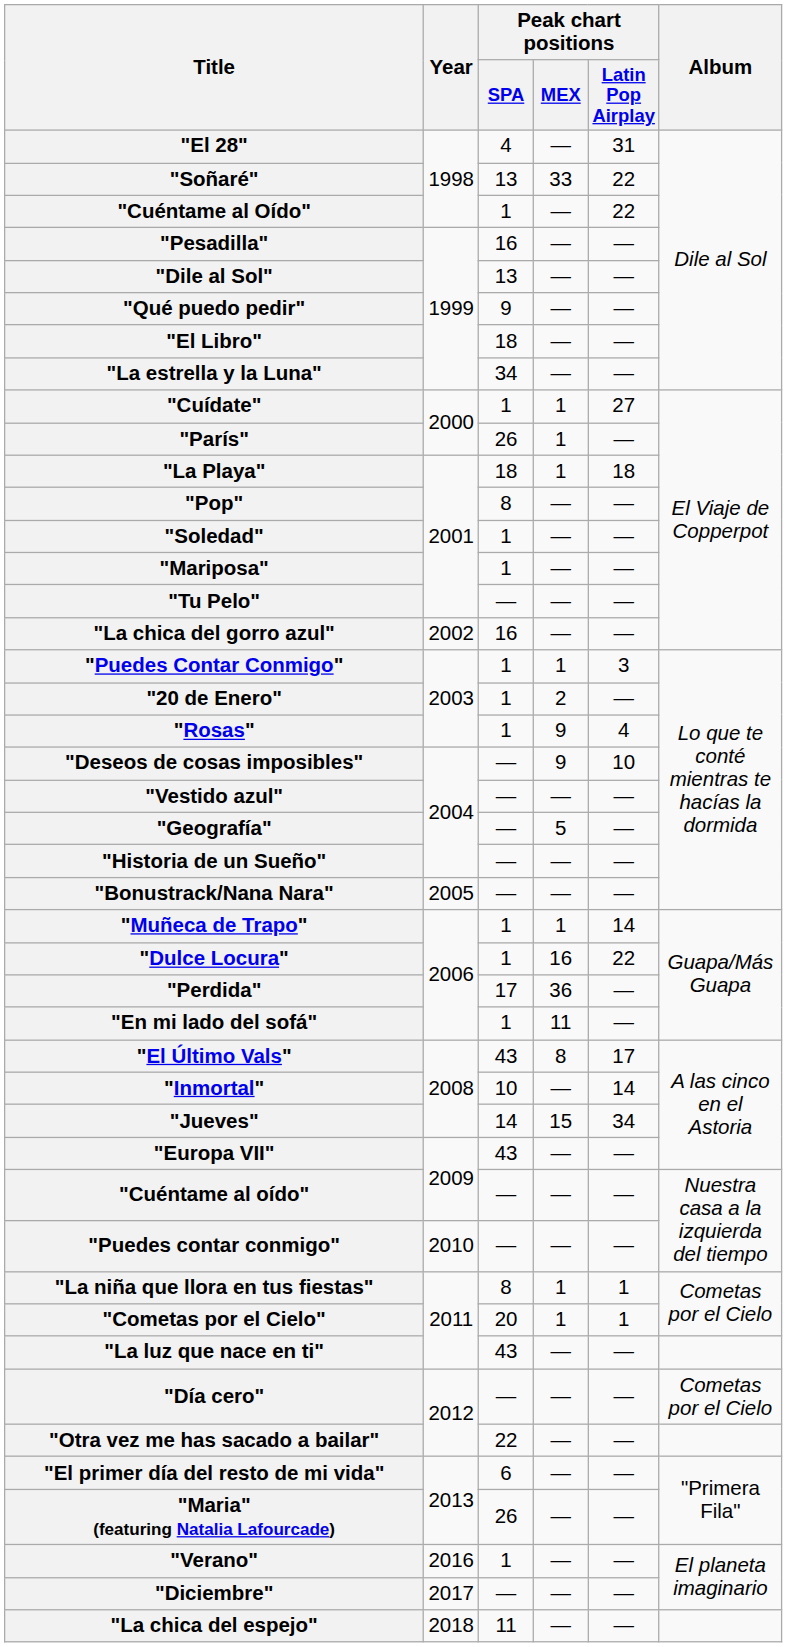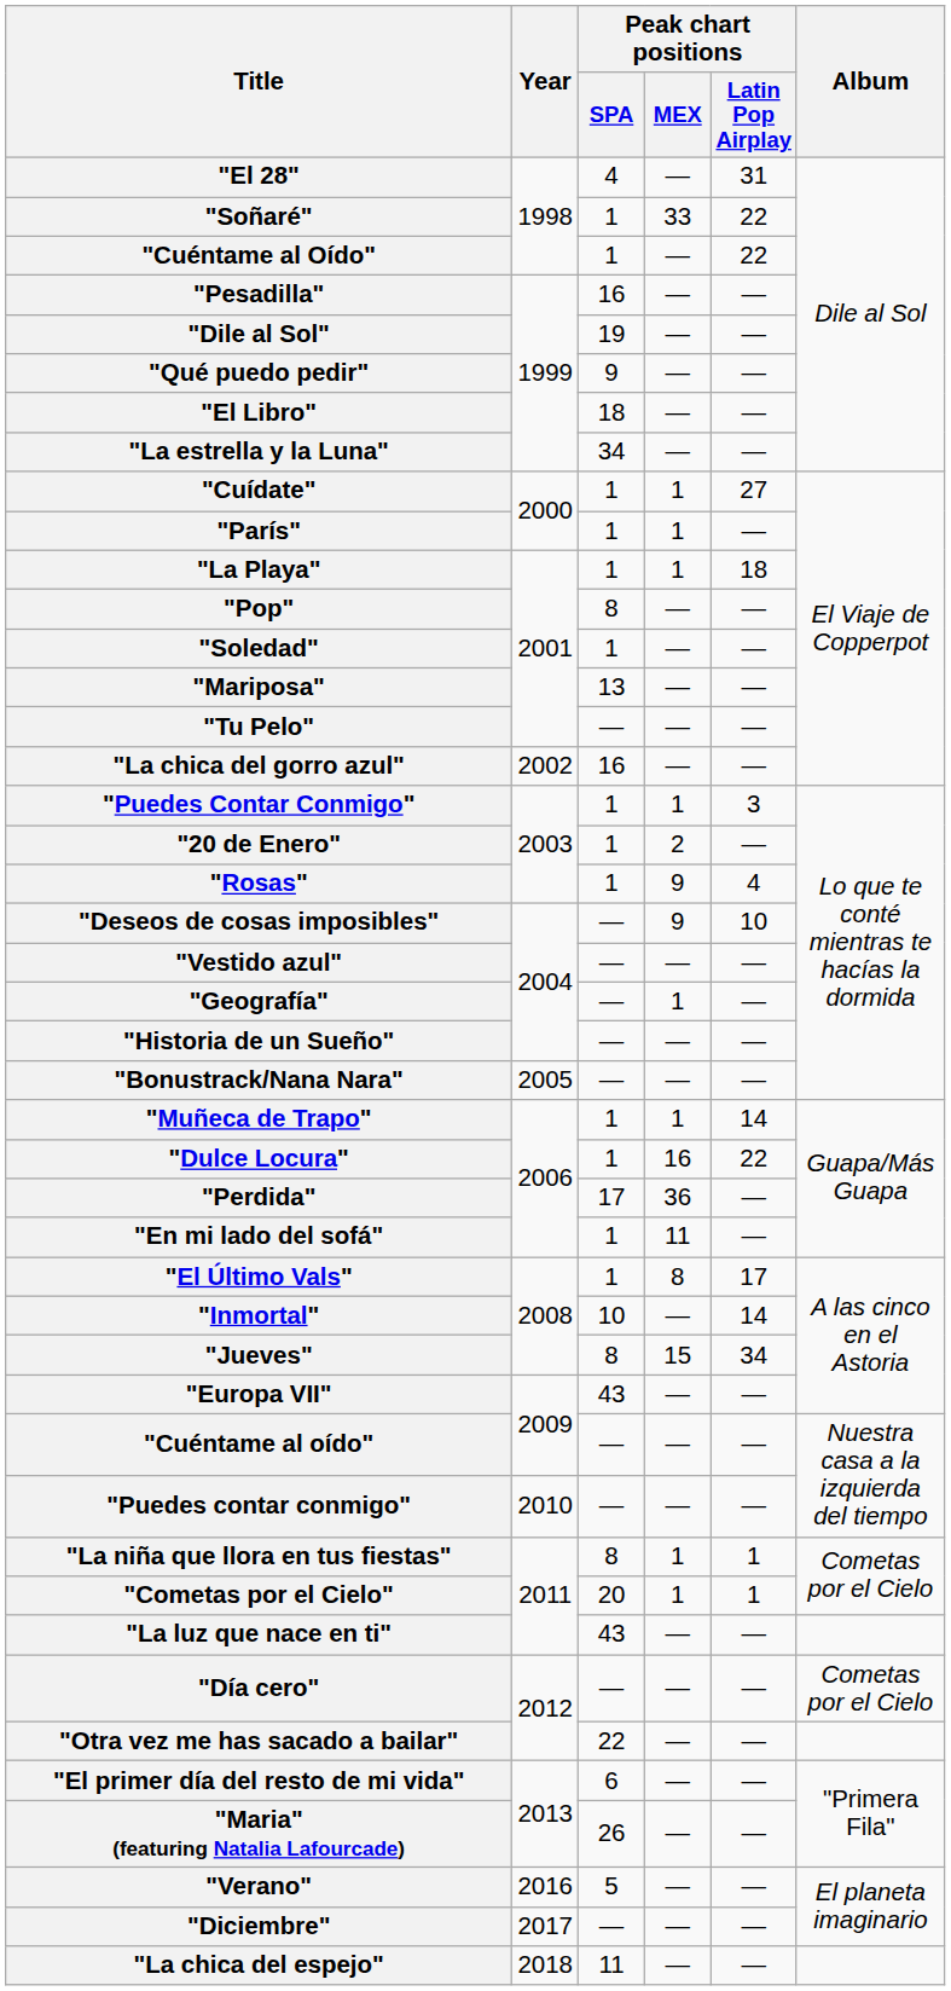"Soñaré" | Peak chart positions / SPA: 13 -> 1
"Dile al Sol" | Peak chart positions / SPA: 13 -> 19
"París" | Peak chart positions / SPA: 26 -> 1
"La Playa" | Peak chart positions / SPA: 18 -> 1
"Mariposa" | Peak chart positions / SPA: 1 -> 13
"Geografía" | Peak chart positions / MEX: 5 -> 1
"El Último Vals" | Peak chart positions / SPA: 43 -> 1
"Jueves" | Peak chart positions / SPA: 14 -> 8
"Verano" | Peak chart positions / SPA: 1 -> 5
